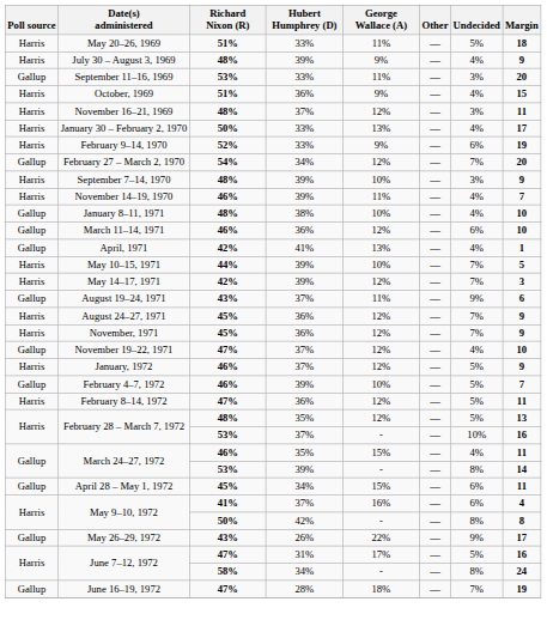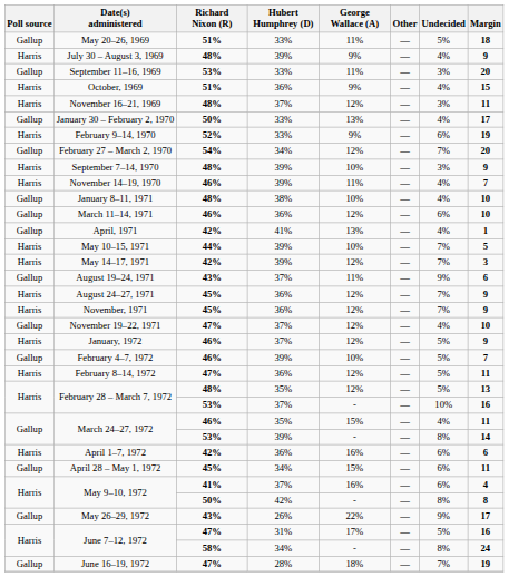May 20–26, 1969 | Poll source: Harris -> Gallup
January 30 – February 2, 1970 | Poll source: Harris -> Gallup
+ row: Harris | April 1–7, 1972 | 42% | 36% | 16% | — | 6% | 6
